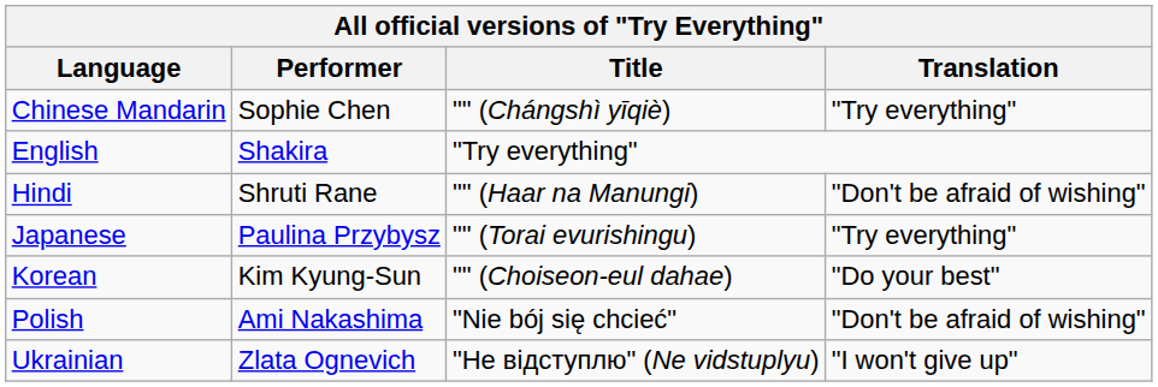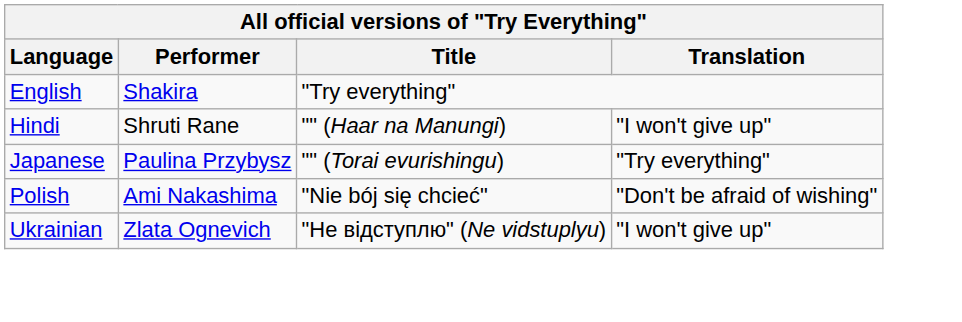- row: Chinese Mandarin | Sophie Chen | "" (Chángshì yīqiè) | "Try everything"
Hindi | Translation: "Don't be afraid of wishing" -> "I won't give up"
- row: Korean | Kim Kyung-Sun | "" (Choiseon-eul dahae) | "Do your best"
